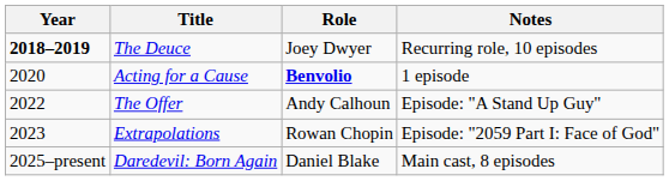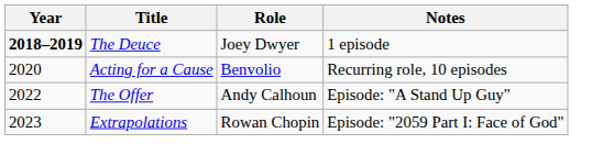The Deuce | Notes: Recurring role, 10 episodes -> 1 episode
Acting for a Cause | Role: bold -> normal
Acting for a Cause | Notes: 1 episode -> Recurring role, 10 episodes
- row: 2025–present | Daredevil: Born Again | Daniel Blake | Main cast, 8 episodes
